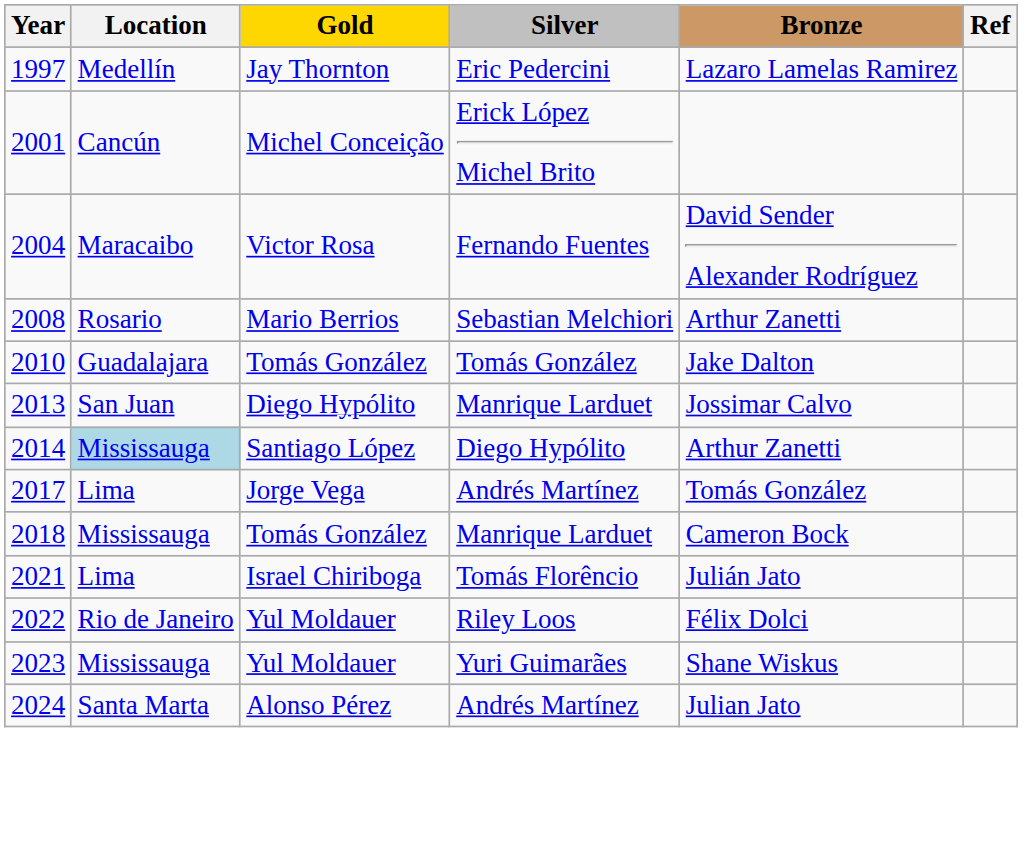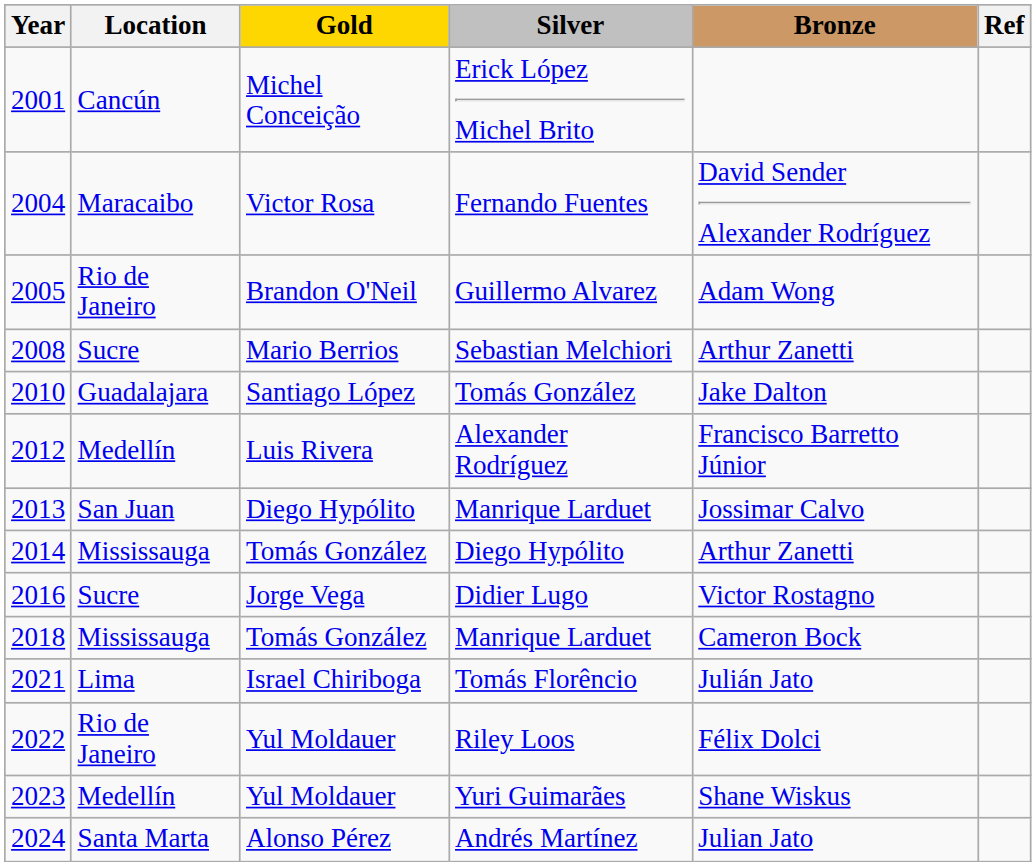- row: 1997 | Medellín | Jay Thornton | Eric Pedercini | Lazaro Lamelas Ramirez
+ row: 2005 | Rio de Janeiro | Brandon O'Neil | Guillermo Alvarez | Adam Wong
2008 | Location: Rosario -> Sucre
2010 | Gold: Tomás González -> Santiago López
+ row: 2012 | Medellín | Luis Rivera | Alexander Rodríguez | Francisco Barretto Júnior
2014 | Location: lightblue background -> no background
2014 | Gold: Santiago López -> Tomás González
+ row: 2016 | Sucre | Jorge Vega | Didier Lugo | Victor Rostagno
- row: 2017 | Lima | Jorge Vega | Andrés Martínez | Tomás González
2023 | Location: Mississauga -> Medellín
